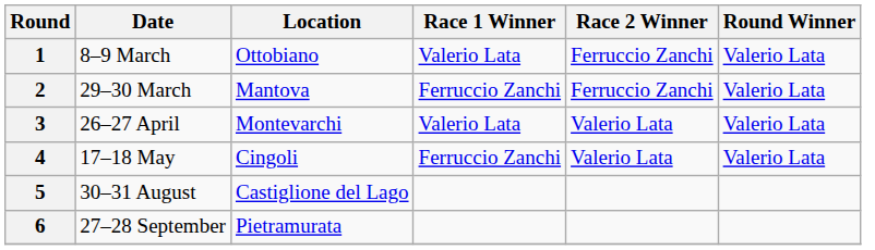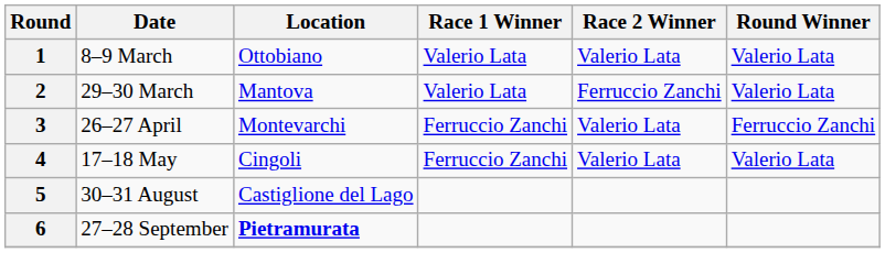1 | Race 2 Winner: Ferruccio Zanchi -> Valerio Lata
2 | Race 1 Winner: Ferruccio Zanchi -> Valerio Lata
3 | Race 1 Winner: Valerio Lata -> Ferruccio Zanchi
3 | Round Winner: Valerio Lata -> Ferruccio Zanchi
6 | Location: normal -> bold
